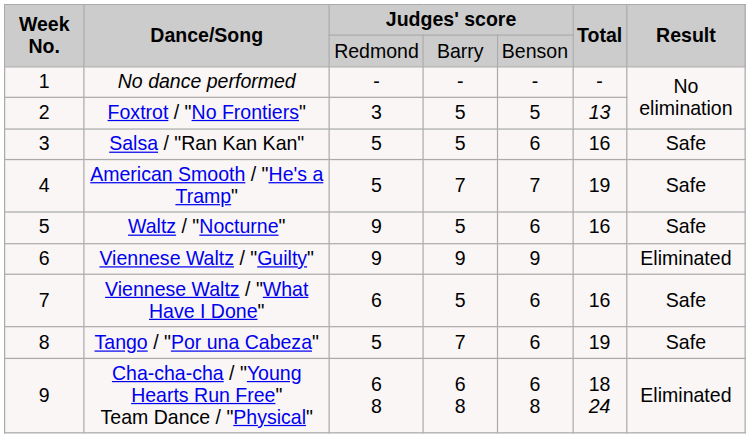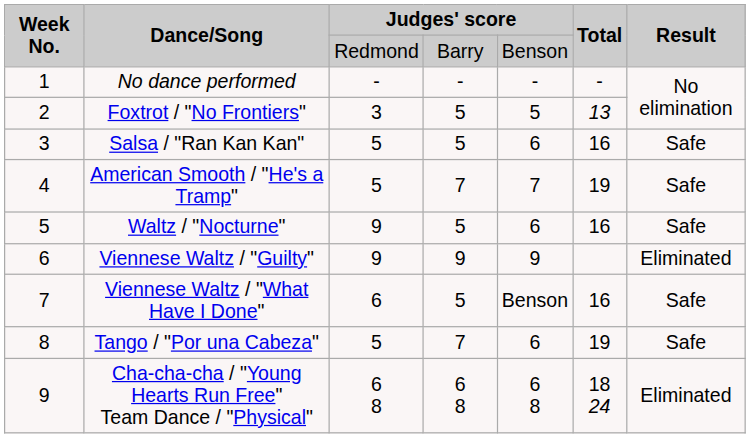Viennese Waltz / "What Have I Done" | column 5: 6 -> Benson
